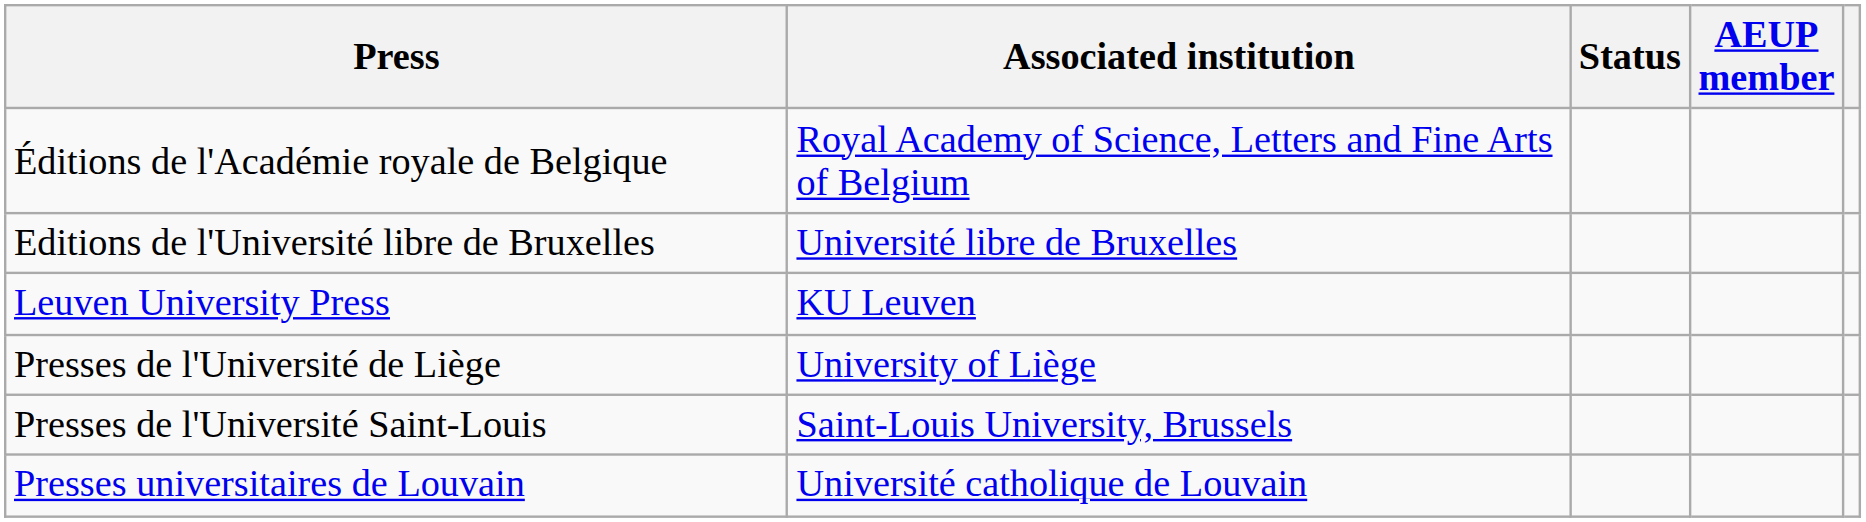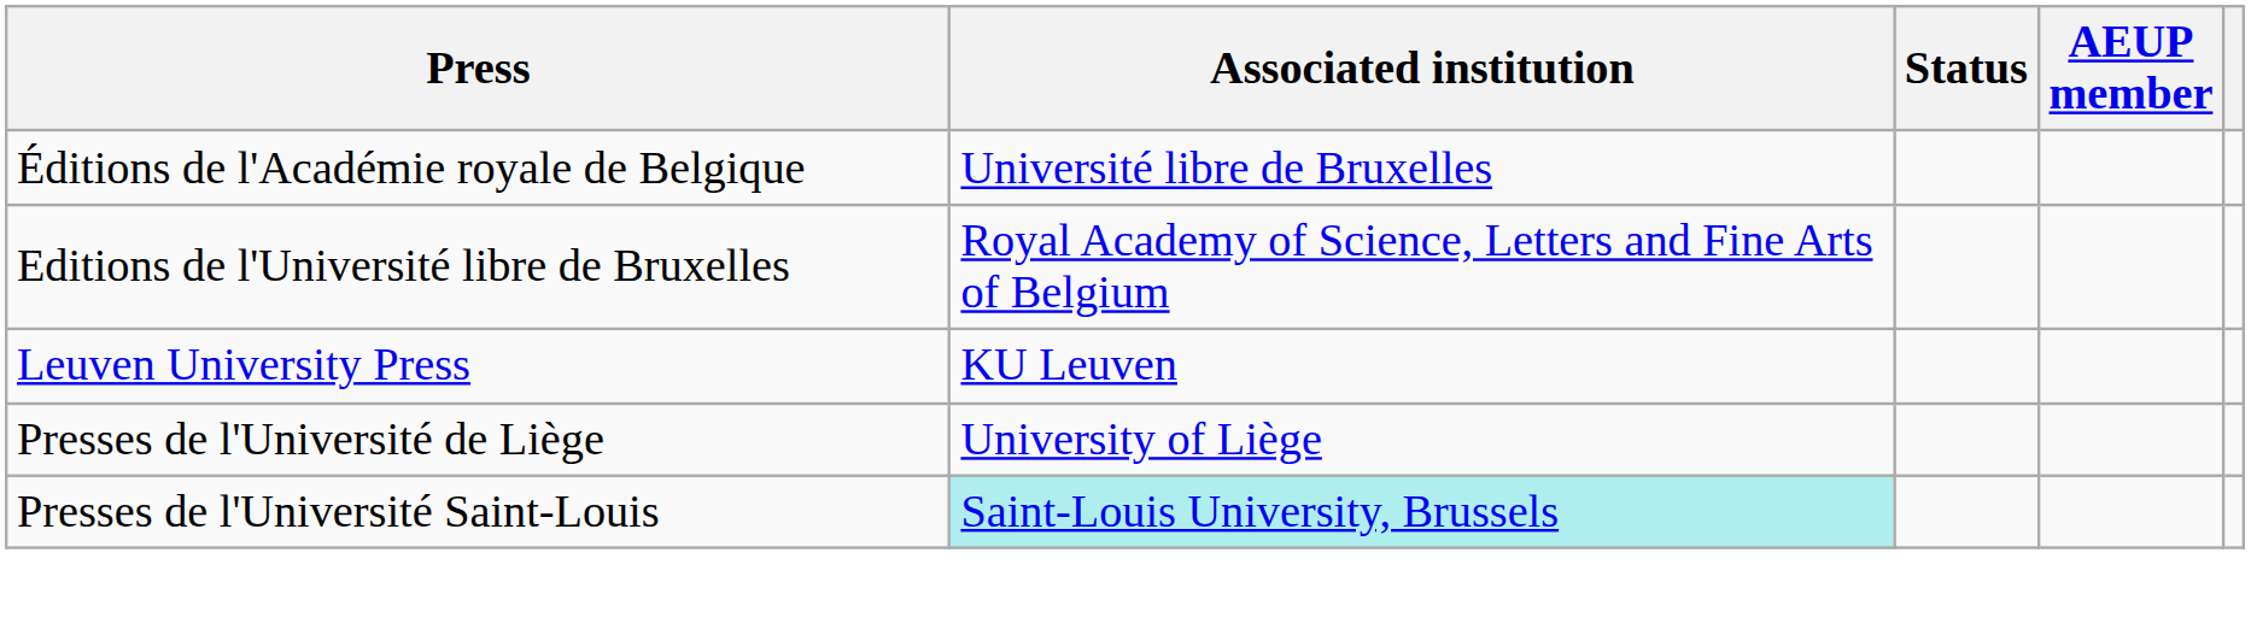Éditions de l'Académie royale de Belgique | Associated institution: Royal Academy of Science, Letters and Fine Arts of Belgium -> Université libre de Bruxelles
Editions de l'Université libre de Bruxelles | Associated institution: Université libre de Bruxelles -> Royal Academy of Science, Letters and Fine Arts of Belgium
Presses de l'Université Saint-Louis | Associated institution: no background -> paleturquoise background
- row: Presses universitaires de Louvain | Université catholique de Louvain
